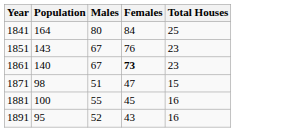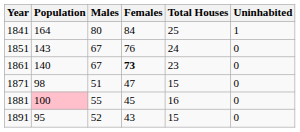+ column: Uninhabited | 1 | 0 | 0 | 0 | 0 | 0
1851 | Total Houses: 23 -> 24
1881 | Population: no background -> pink background
1891 | Total Houses: 16 -> 15
